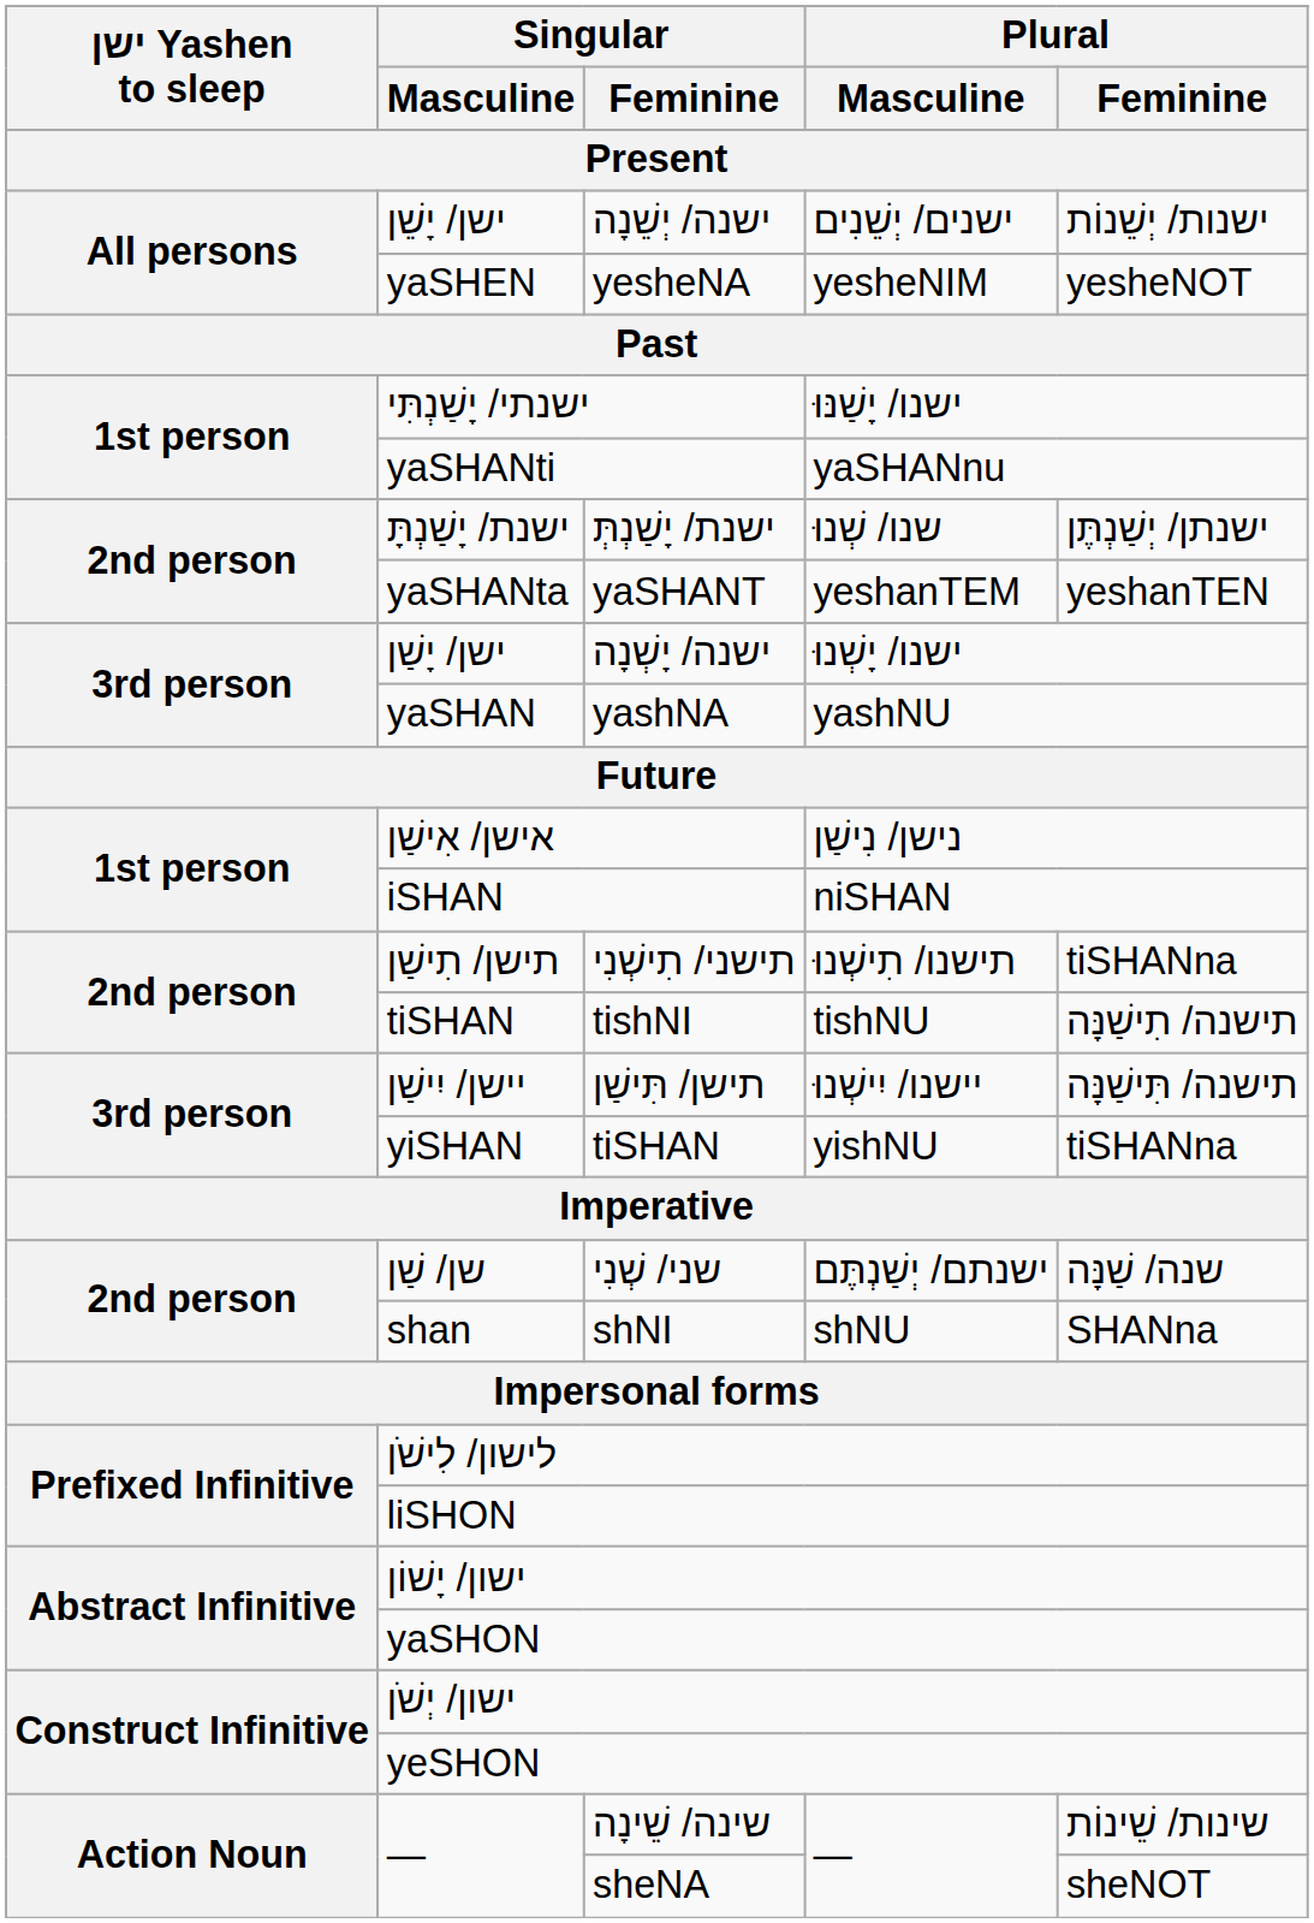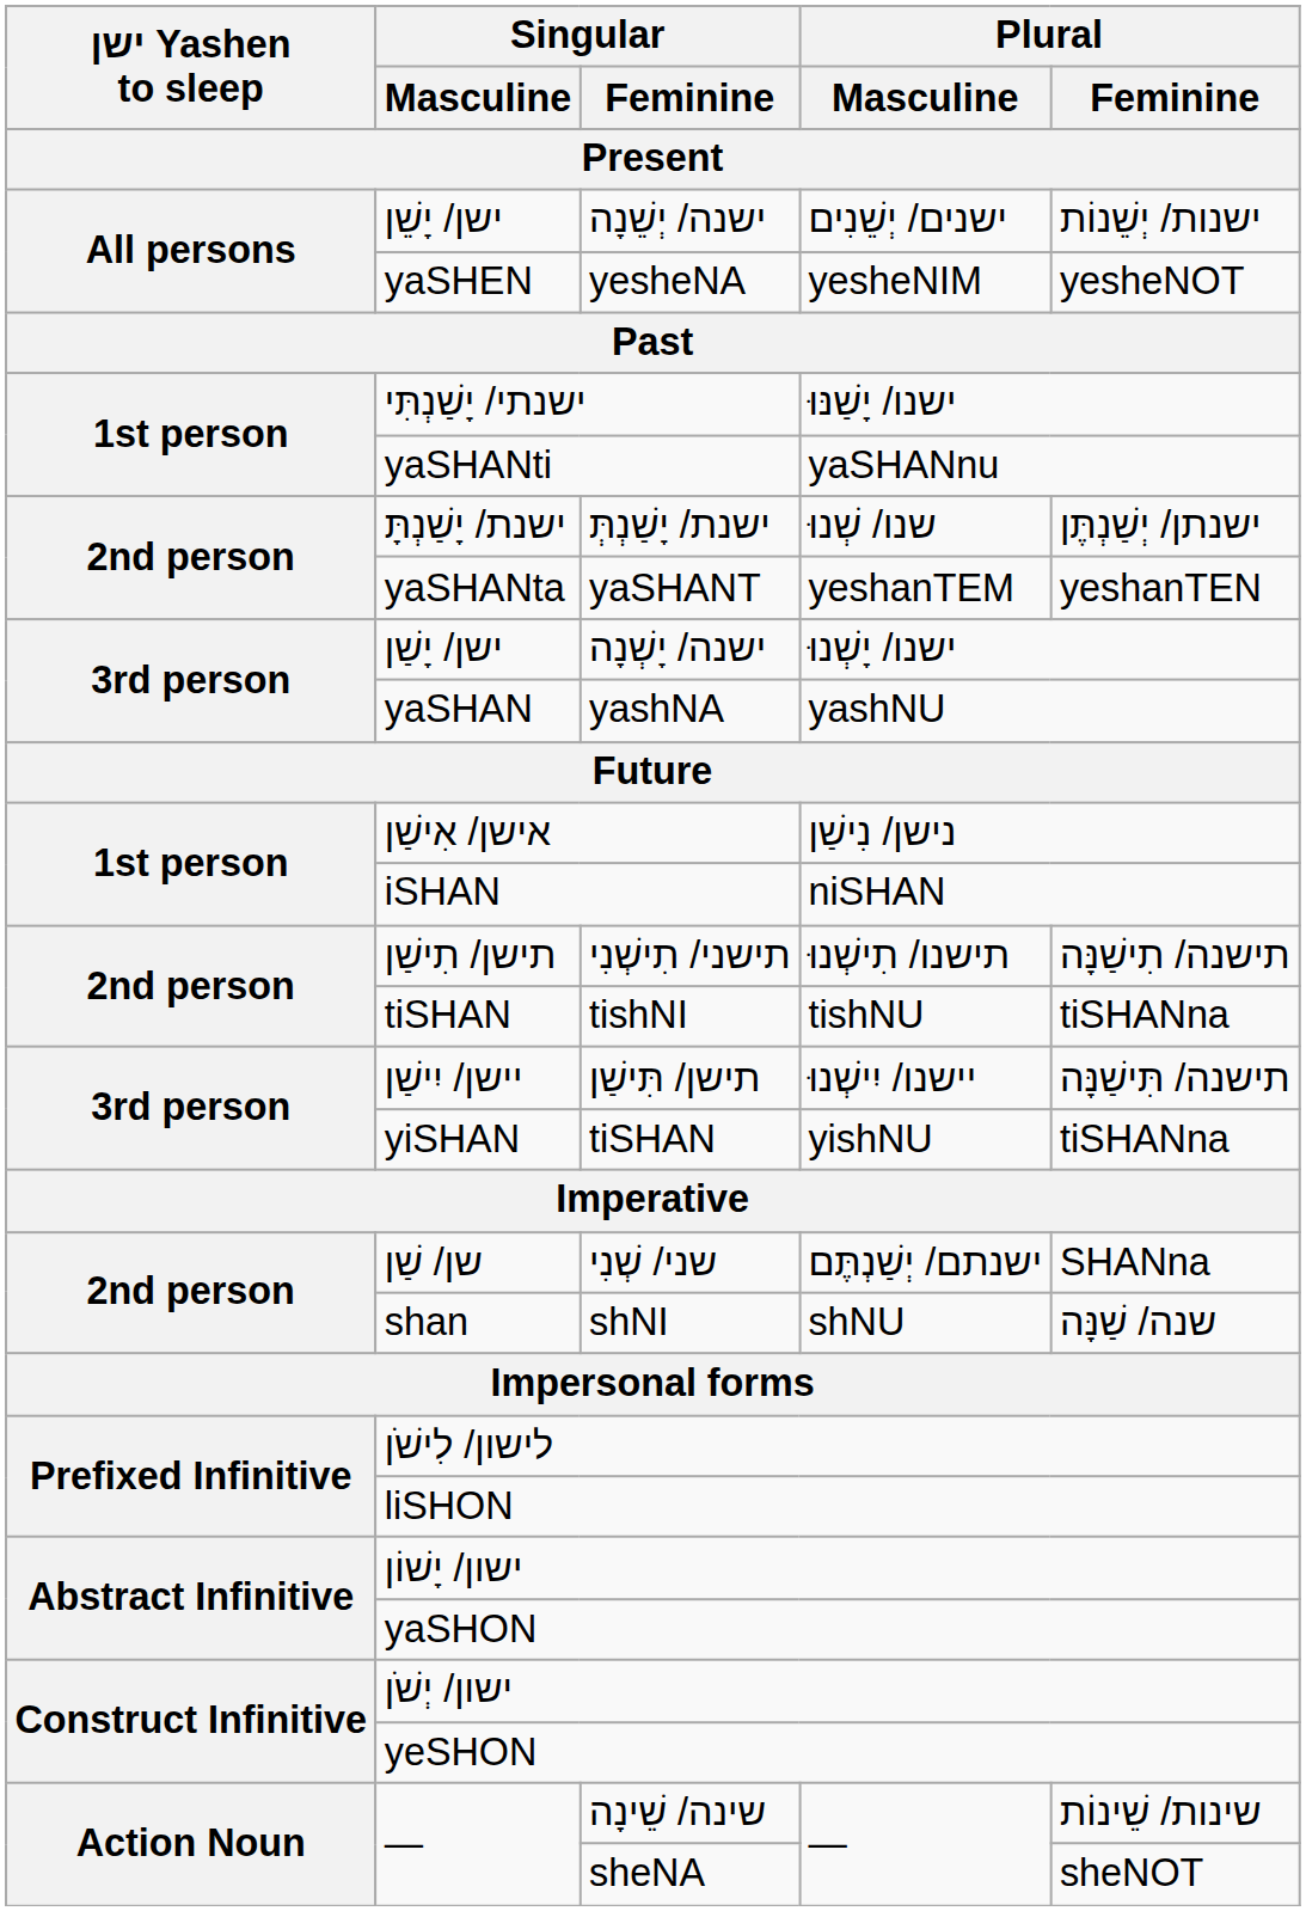תישני/ תִישְׁנִי | Plural / Feminine: tiSHANna -> תישנה/ תִישַׁנָּה
tishNI | Plural / Feminine: תישנה/ תִישַׁנָּה -> tiSHANna
שני/ שְׁנִי | Plural / Feminine: שנה/ שַׁנָּה -> SHANna
shNI | Plural / Feminine: SHANna -> שנה/ שַׁנָּה
